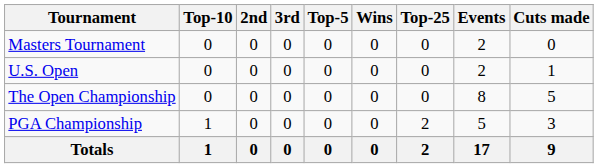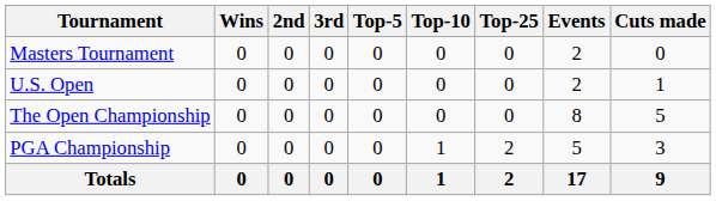columns swapped: Wins <-> Top-10
